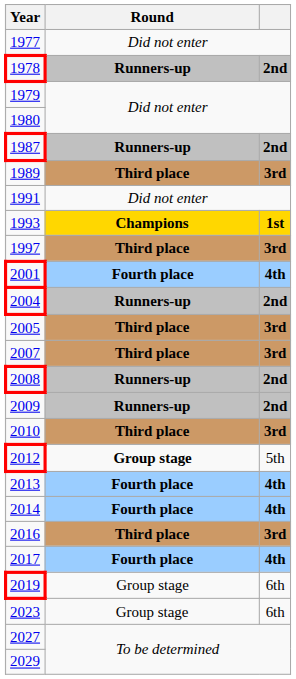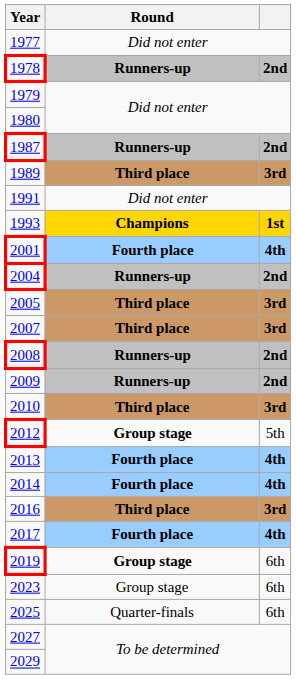- row: 1997 | Third place | 3rd
2019 | Round: normal -> bold
+ row: 2025 | Quarter-finals | 6th
